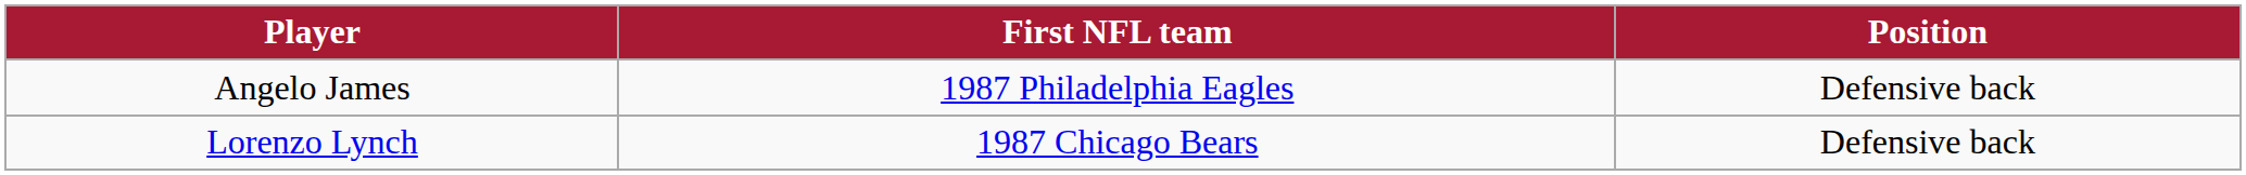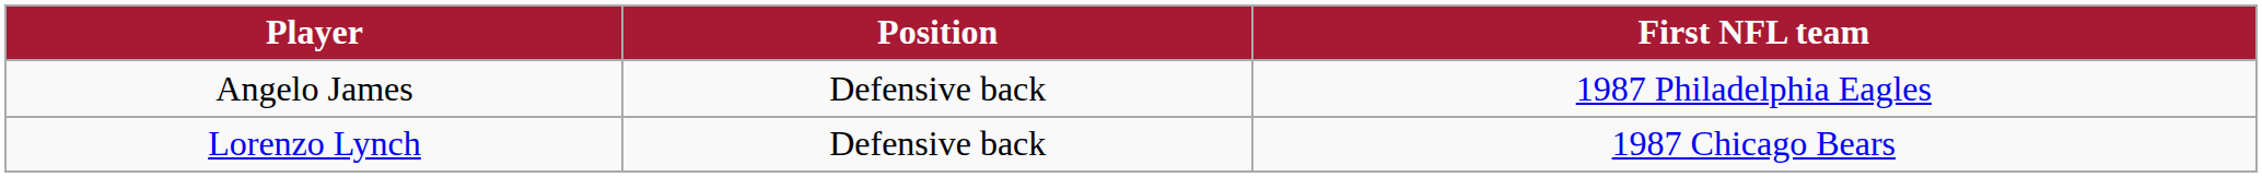columns swapped: Position <-> First NFL team
